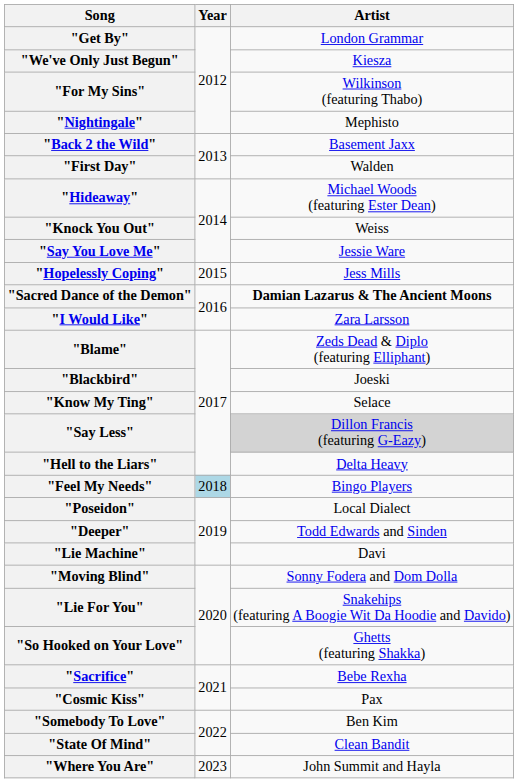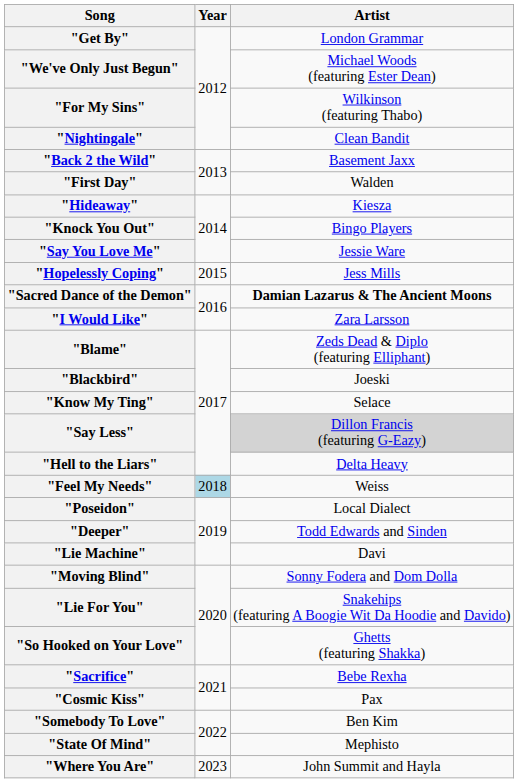"We've Only Just Begun" | Artist: Kiesza -> Michael Woods (featuring Ester Dean)
"Nightingale" | Artist: Mephisto -> Clean Bandit
"Hideaway" | Artist: Michael Woods (featuring Ester Dean) -> Kiesza
"Knock You Out" | Artist: Weiss -> Bingo Players
"Feel My Needs" | Artist: Bingo Players -> Weiss
"State Of Mind" | Artist: Clean Bandit -> Mephisto
